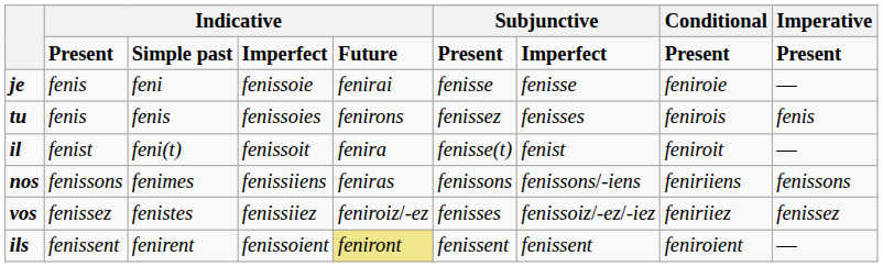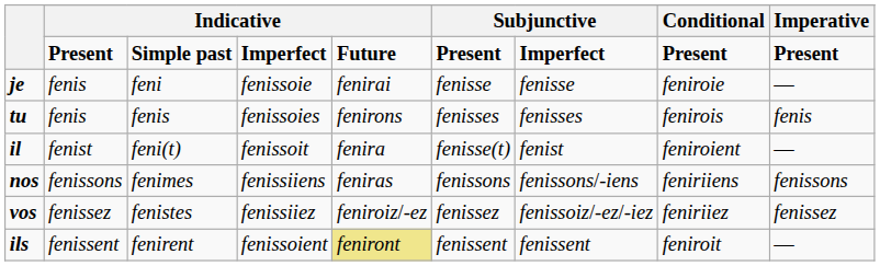tu | column 6: fenissez -> fenisses
il | Conditional: feniroit -> feniroient
vos | column 6: fenisses -> fenissez
ils | Conditional: feniroient -> feniroit
